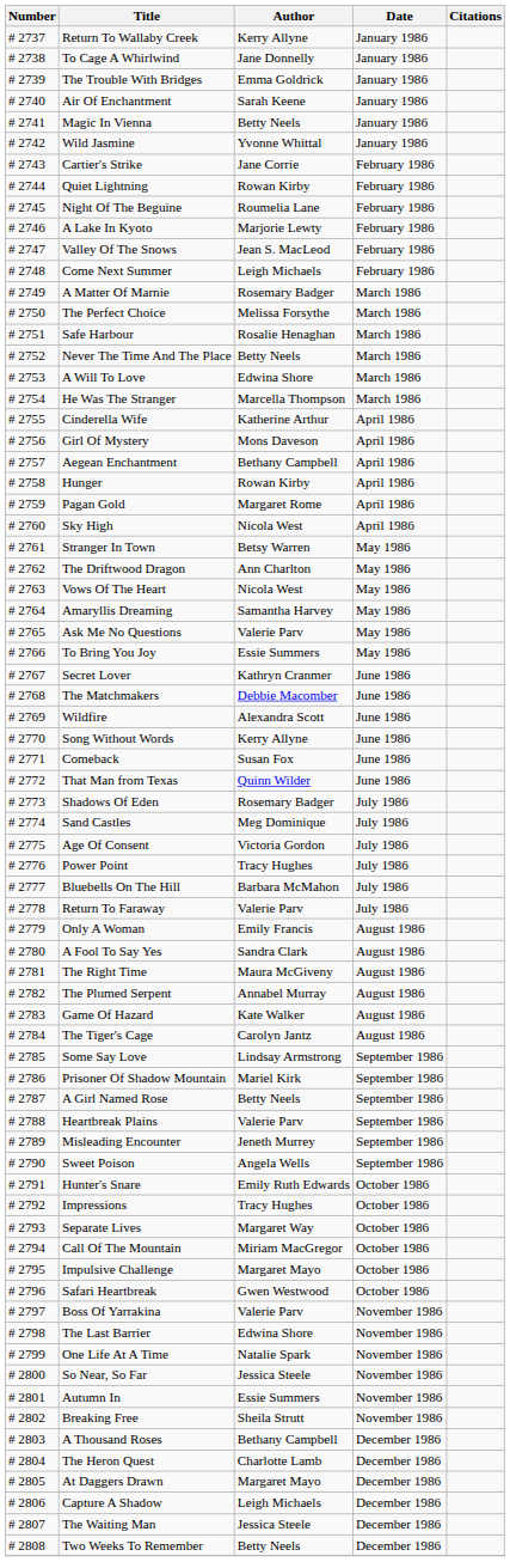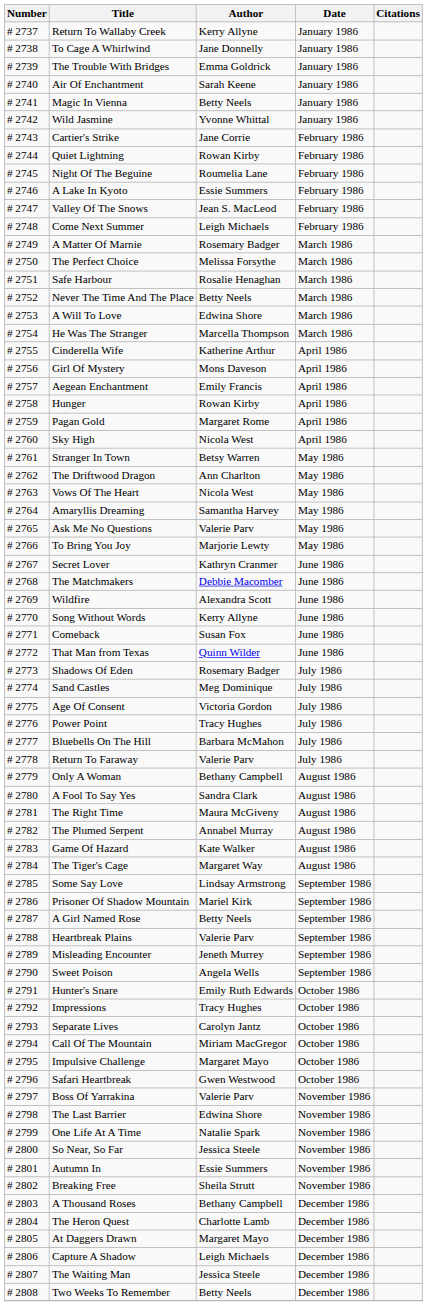A Lake In Kyoto | Author: Marjorie Lewty -> Essie Summers
Aegean Enchantment | Author: Bethany Campbell -> Emily Francis
To Bring You Joy | Author: Essie Summers -> Marjorie Lewty
Only A Woman | Author: Emily Francis -> Bethany Campbell
The Tiger's Cage | Author: Carolyn Jantz -> Margaret Way
Separate Lives | Author: Margaret Way -> Carolyn Jantz
